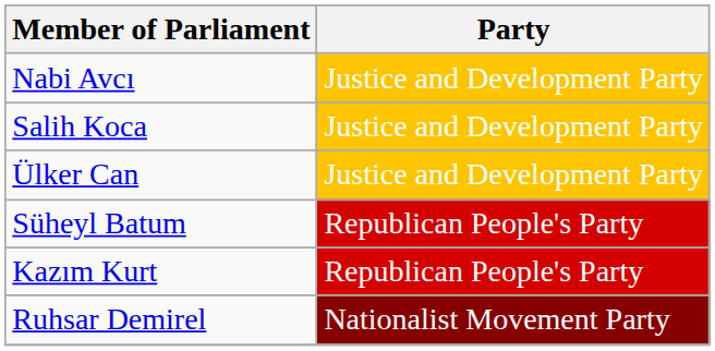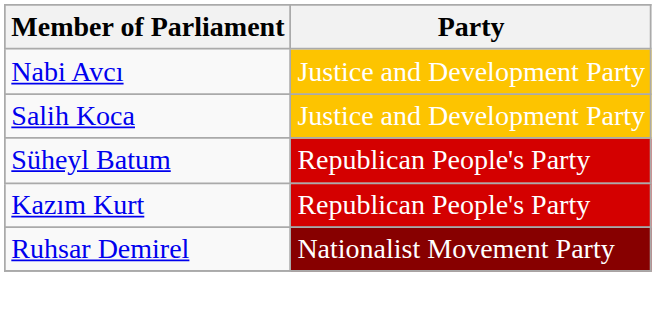- row: Ülker Can | Justice and Development Party
